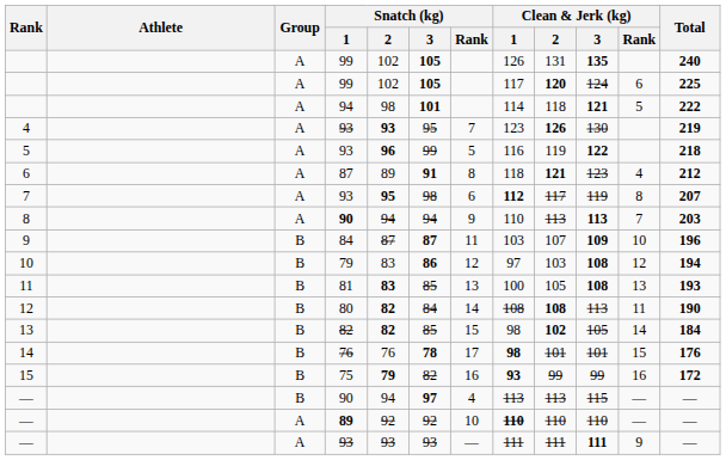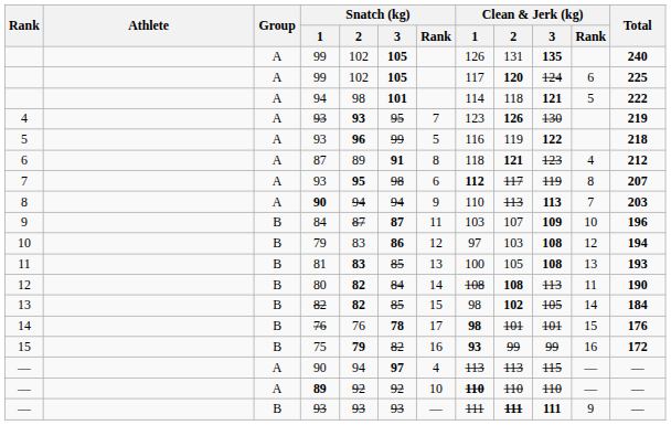— / 90 | Group: B -> A
— / 93 | Group: A -> B
— / 93 | Clean & Jerk (kg) / 2: normal -> bold
